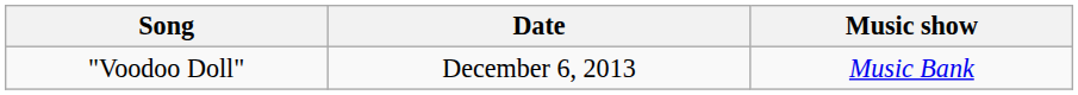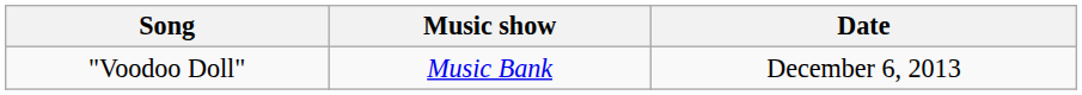columns swapped: Music show <-> Date
